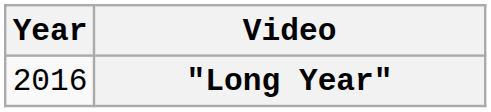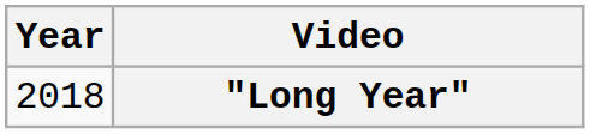"Long Year" | Year: 2016 -> 2018
